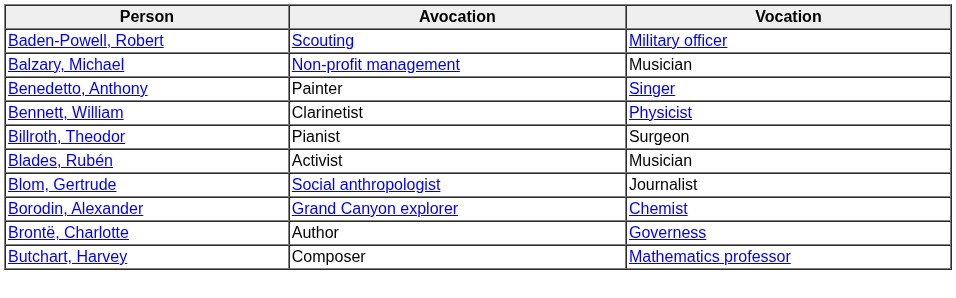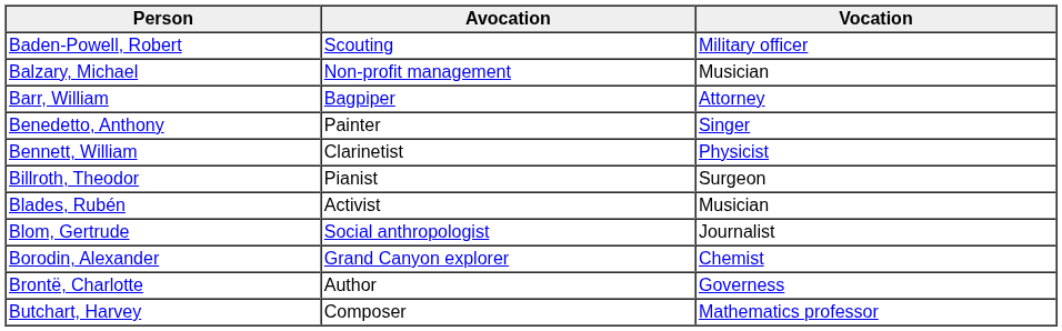+ row: Barr, William | Bagpiper | Attorney
